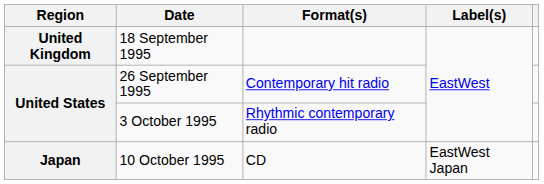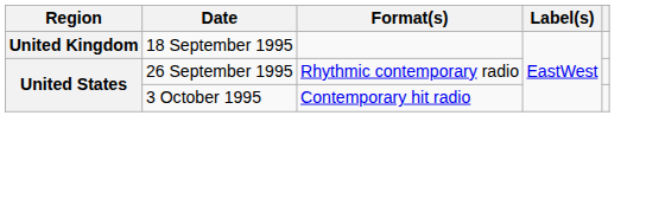26 September 1995 | Format(s): Contemporary hit radio -> Rhythmic contemporary radio
3 October 1995 | Format(s): Rhythmic contemporary radio -> Contemporary hit radio
- row: Japan | 10 October 1995 | CD | EastWest Japan
